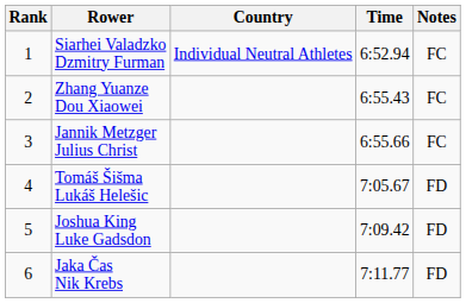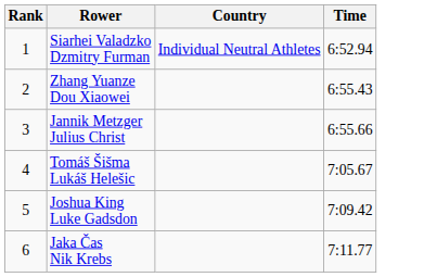- column: Notes | FC | FC | FC | FD | FD | FD
